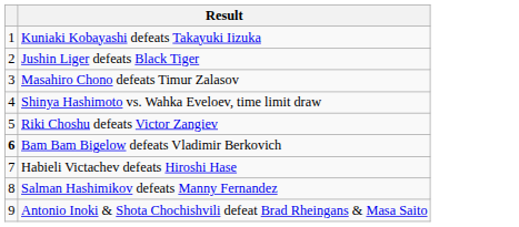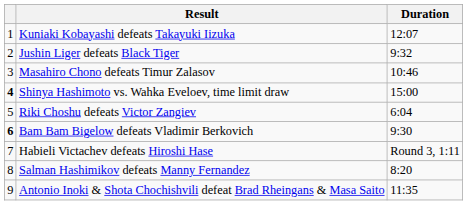+ column: Duration | 12:07 | 9:32 | 10:46 | 15:00 | 6:04 | 9:30 | Round 3, 1:11 | 8:20 | 11:35
Shinya Hashimoto vs. Wahka Eveloev, time limit draw | column 1: normal -> bold
